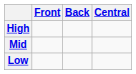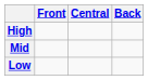columns swapped: Central <-> Back
